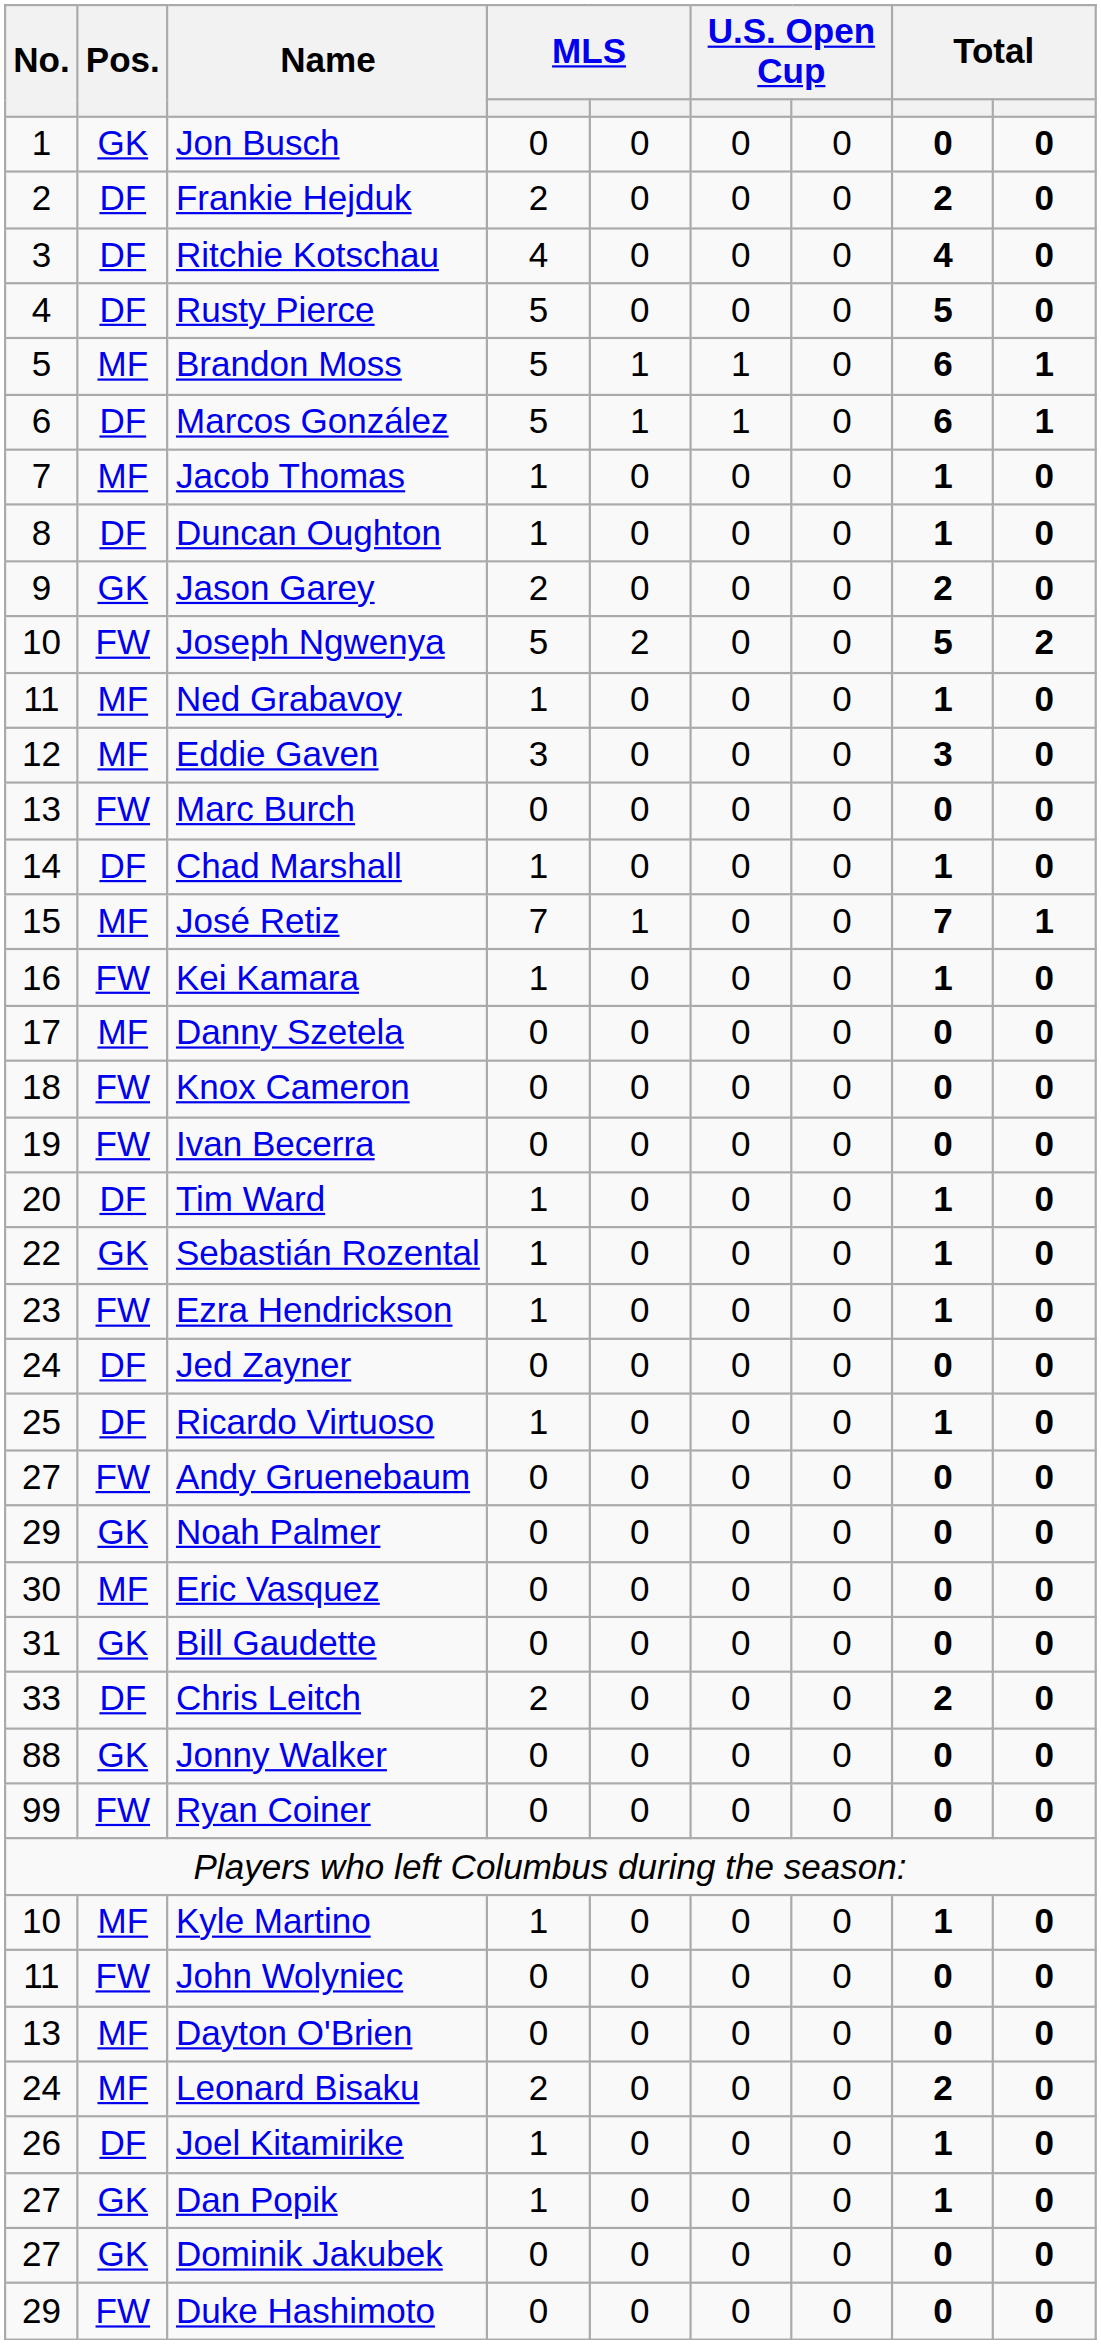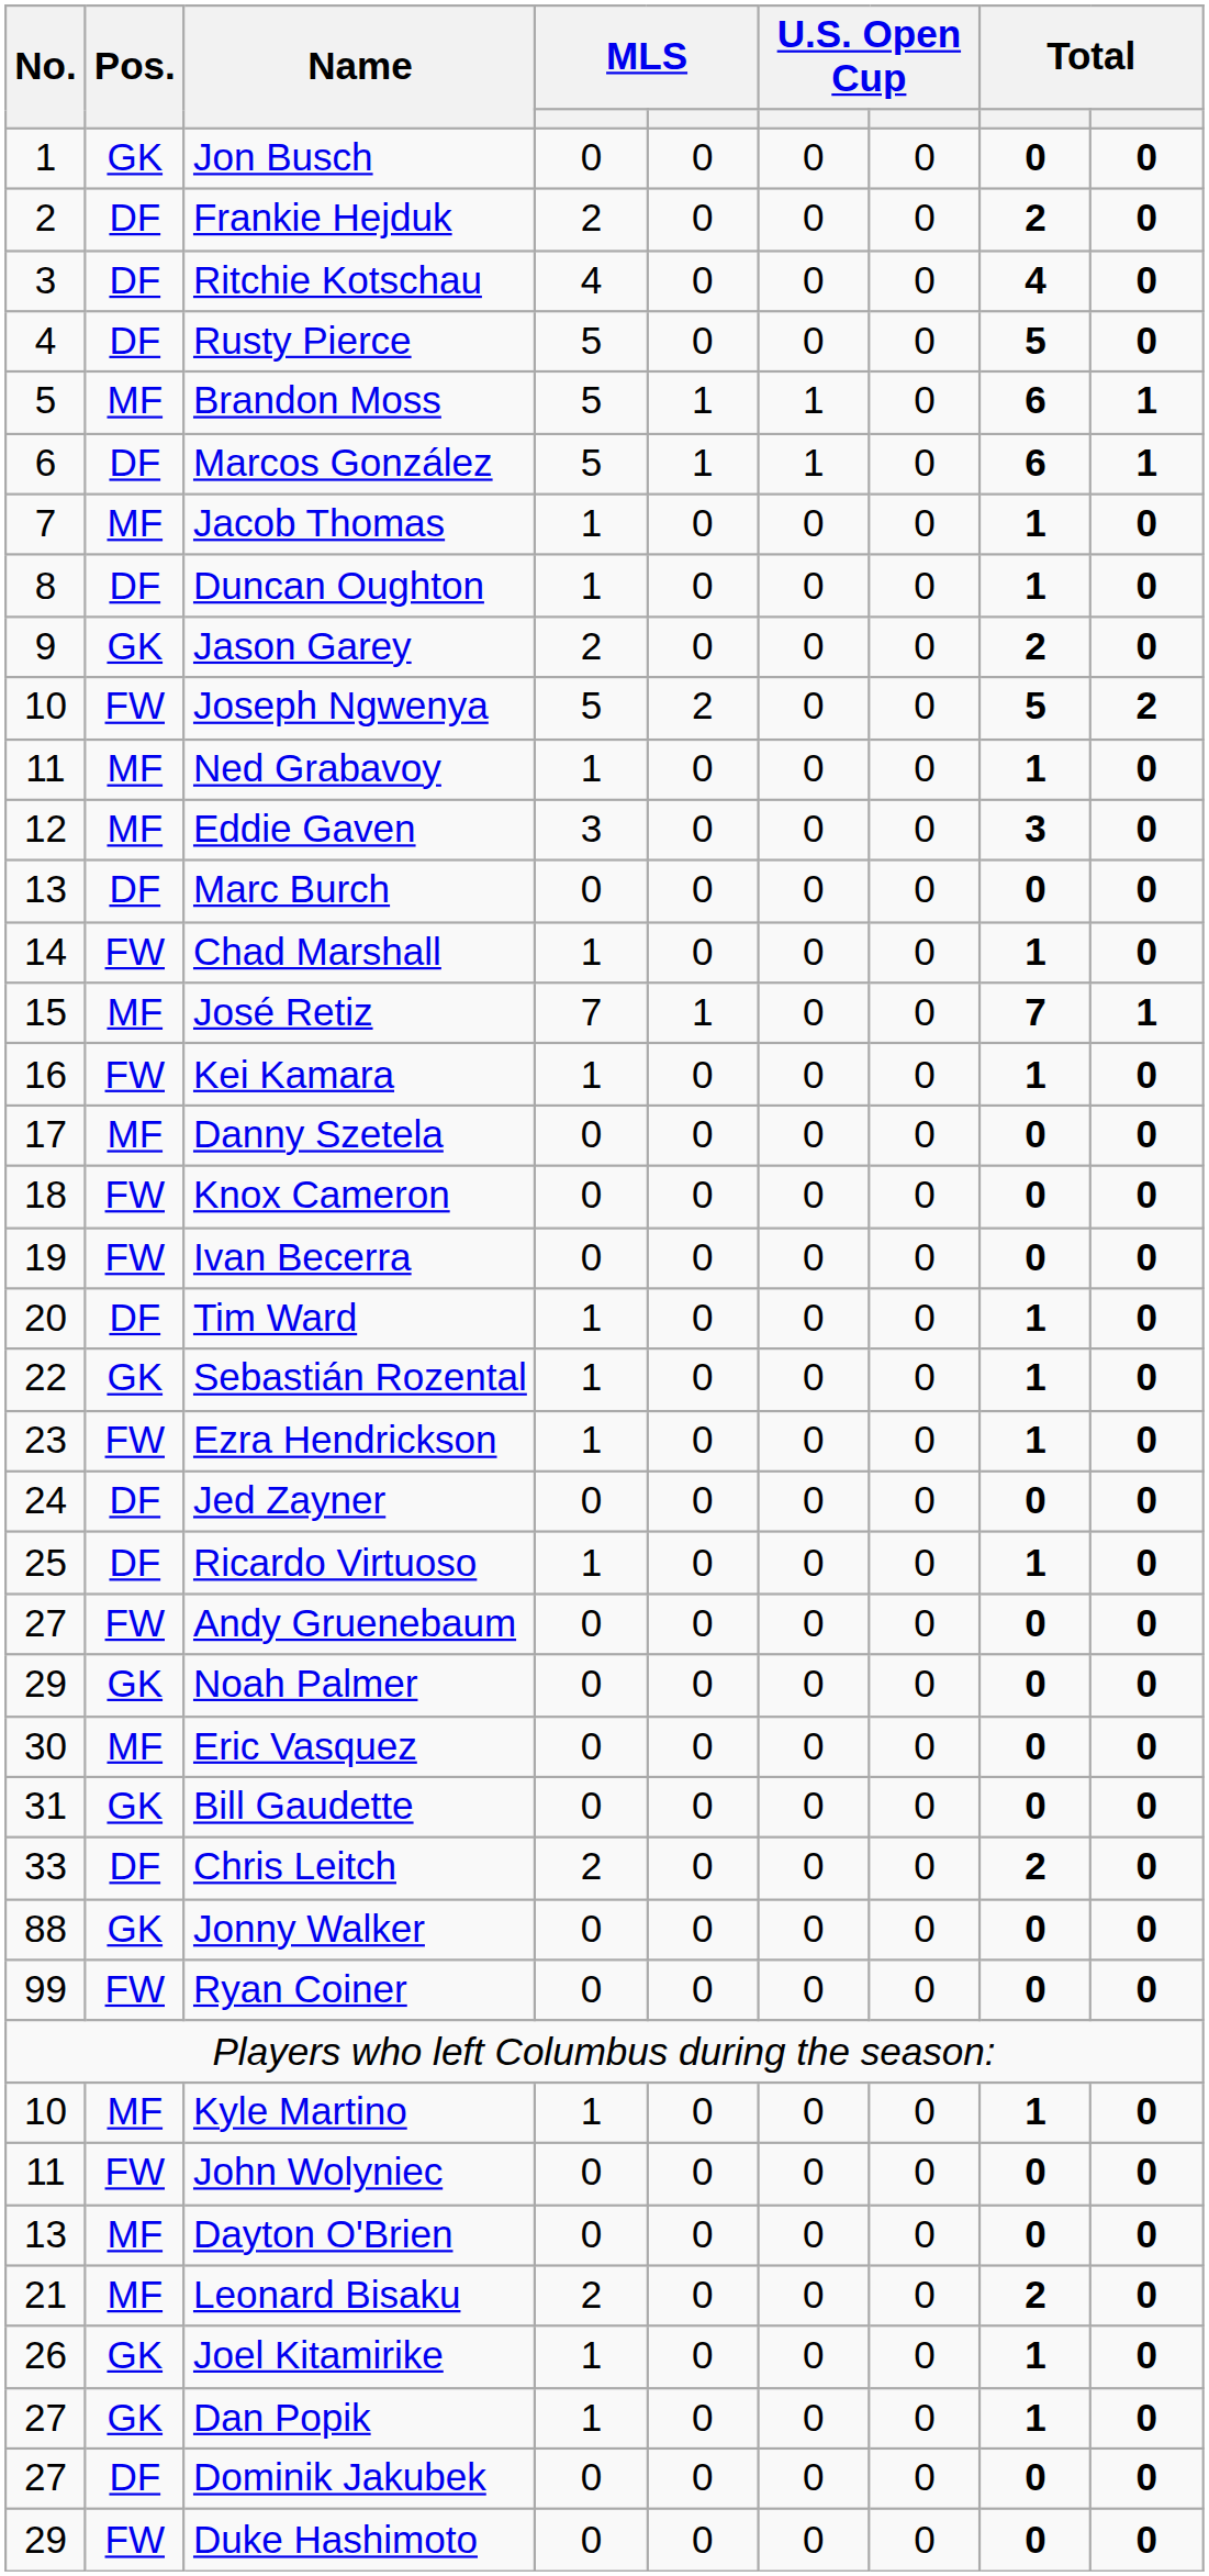Marc Burch | Pos.: FW -> DF
Chad Marshall | Pos.: DF -> FW
Leonard Bisaku | No.: 24 -> 21
Joel Kitamirike | Pos.: DF -> GK
Dominik Jakubek | Pos.: GK -> DF
